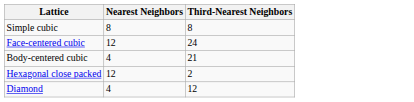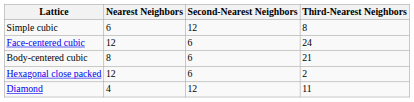+ column: Second-Nearest Neighbors | 12 | 6 | 6 | 6 | 12
Simple cubic | Nearest Neighbors: 8 -> 6
Body-centered cubic | Nearest Neighbors: 4 -> 8
Diamond | Third-Nearest Neighbors: 12 -> 11
